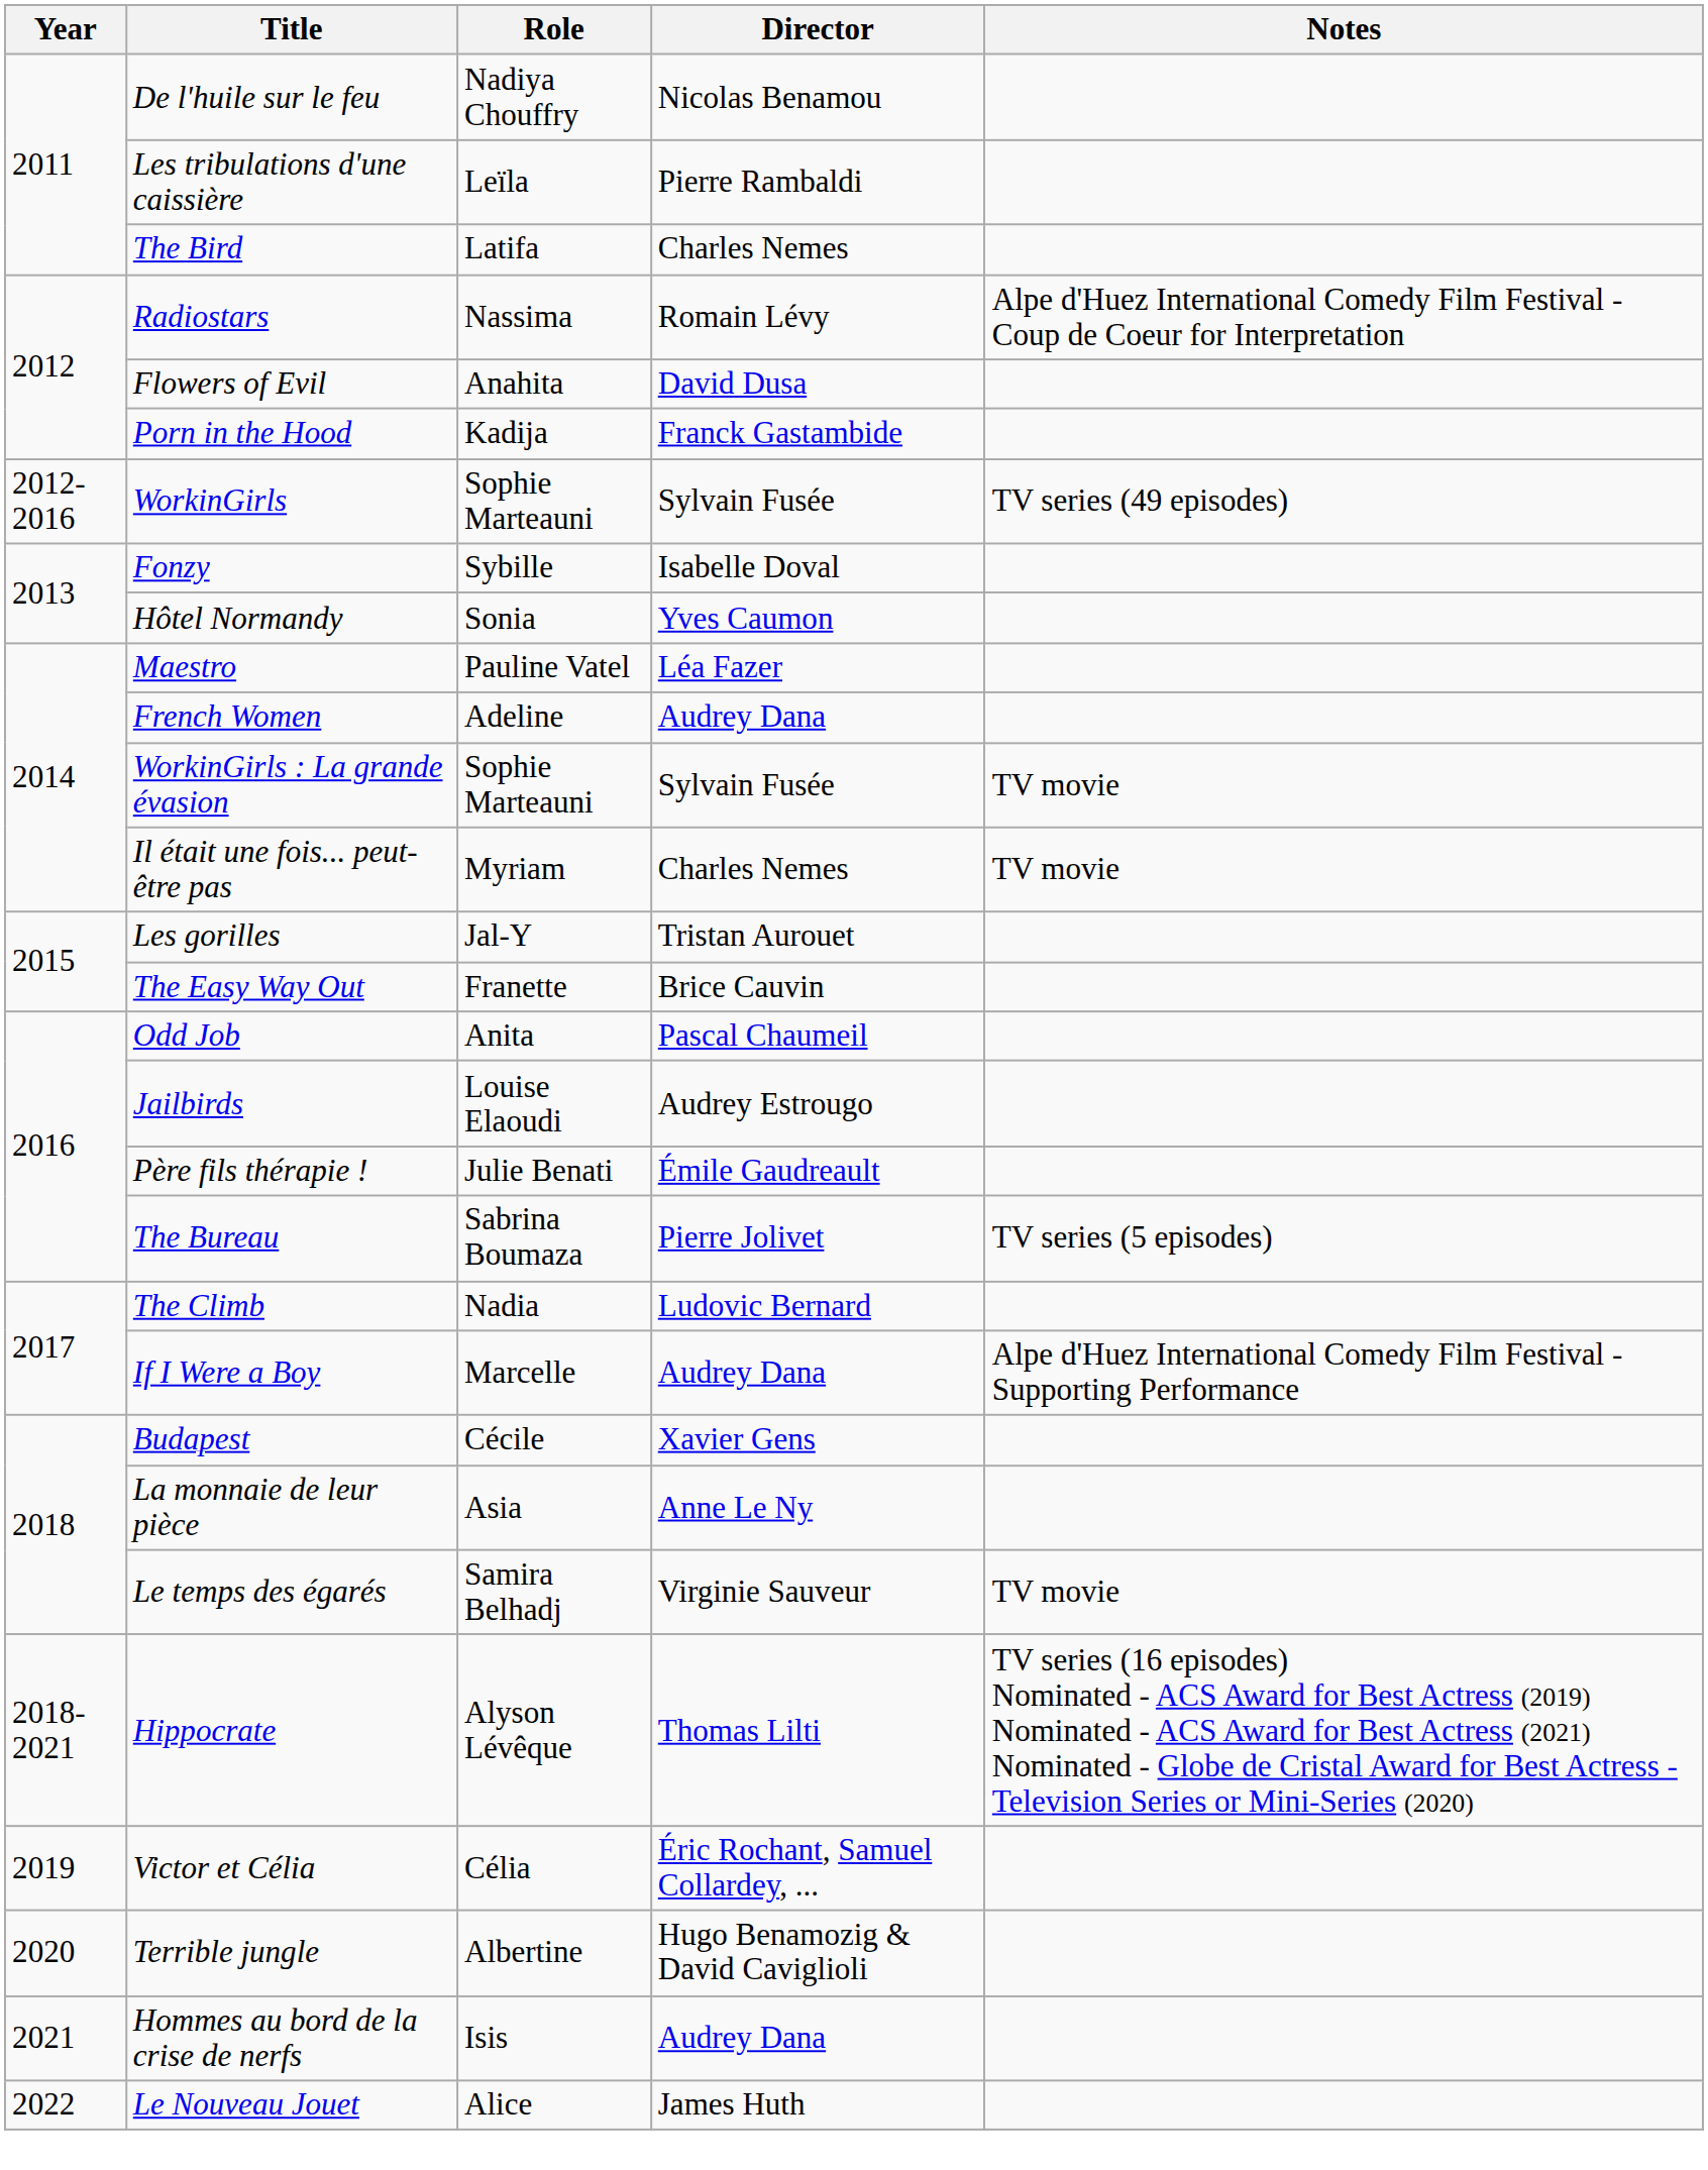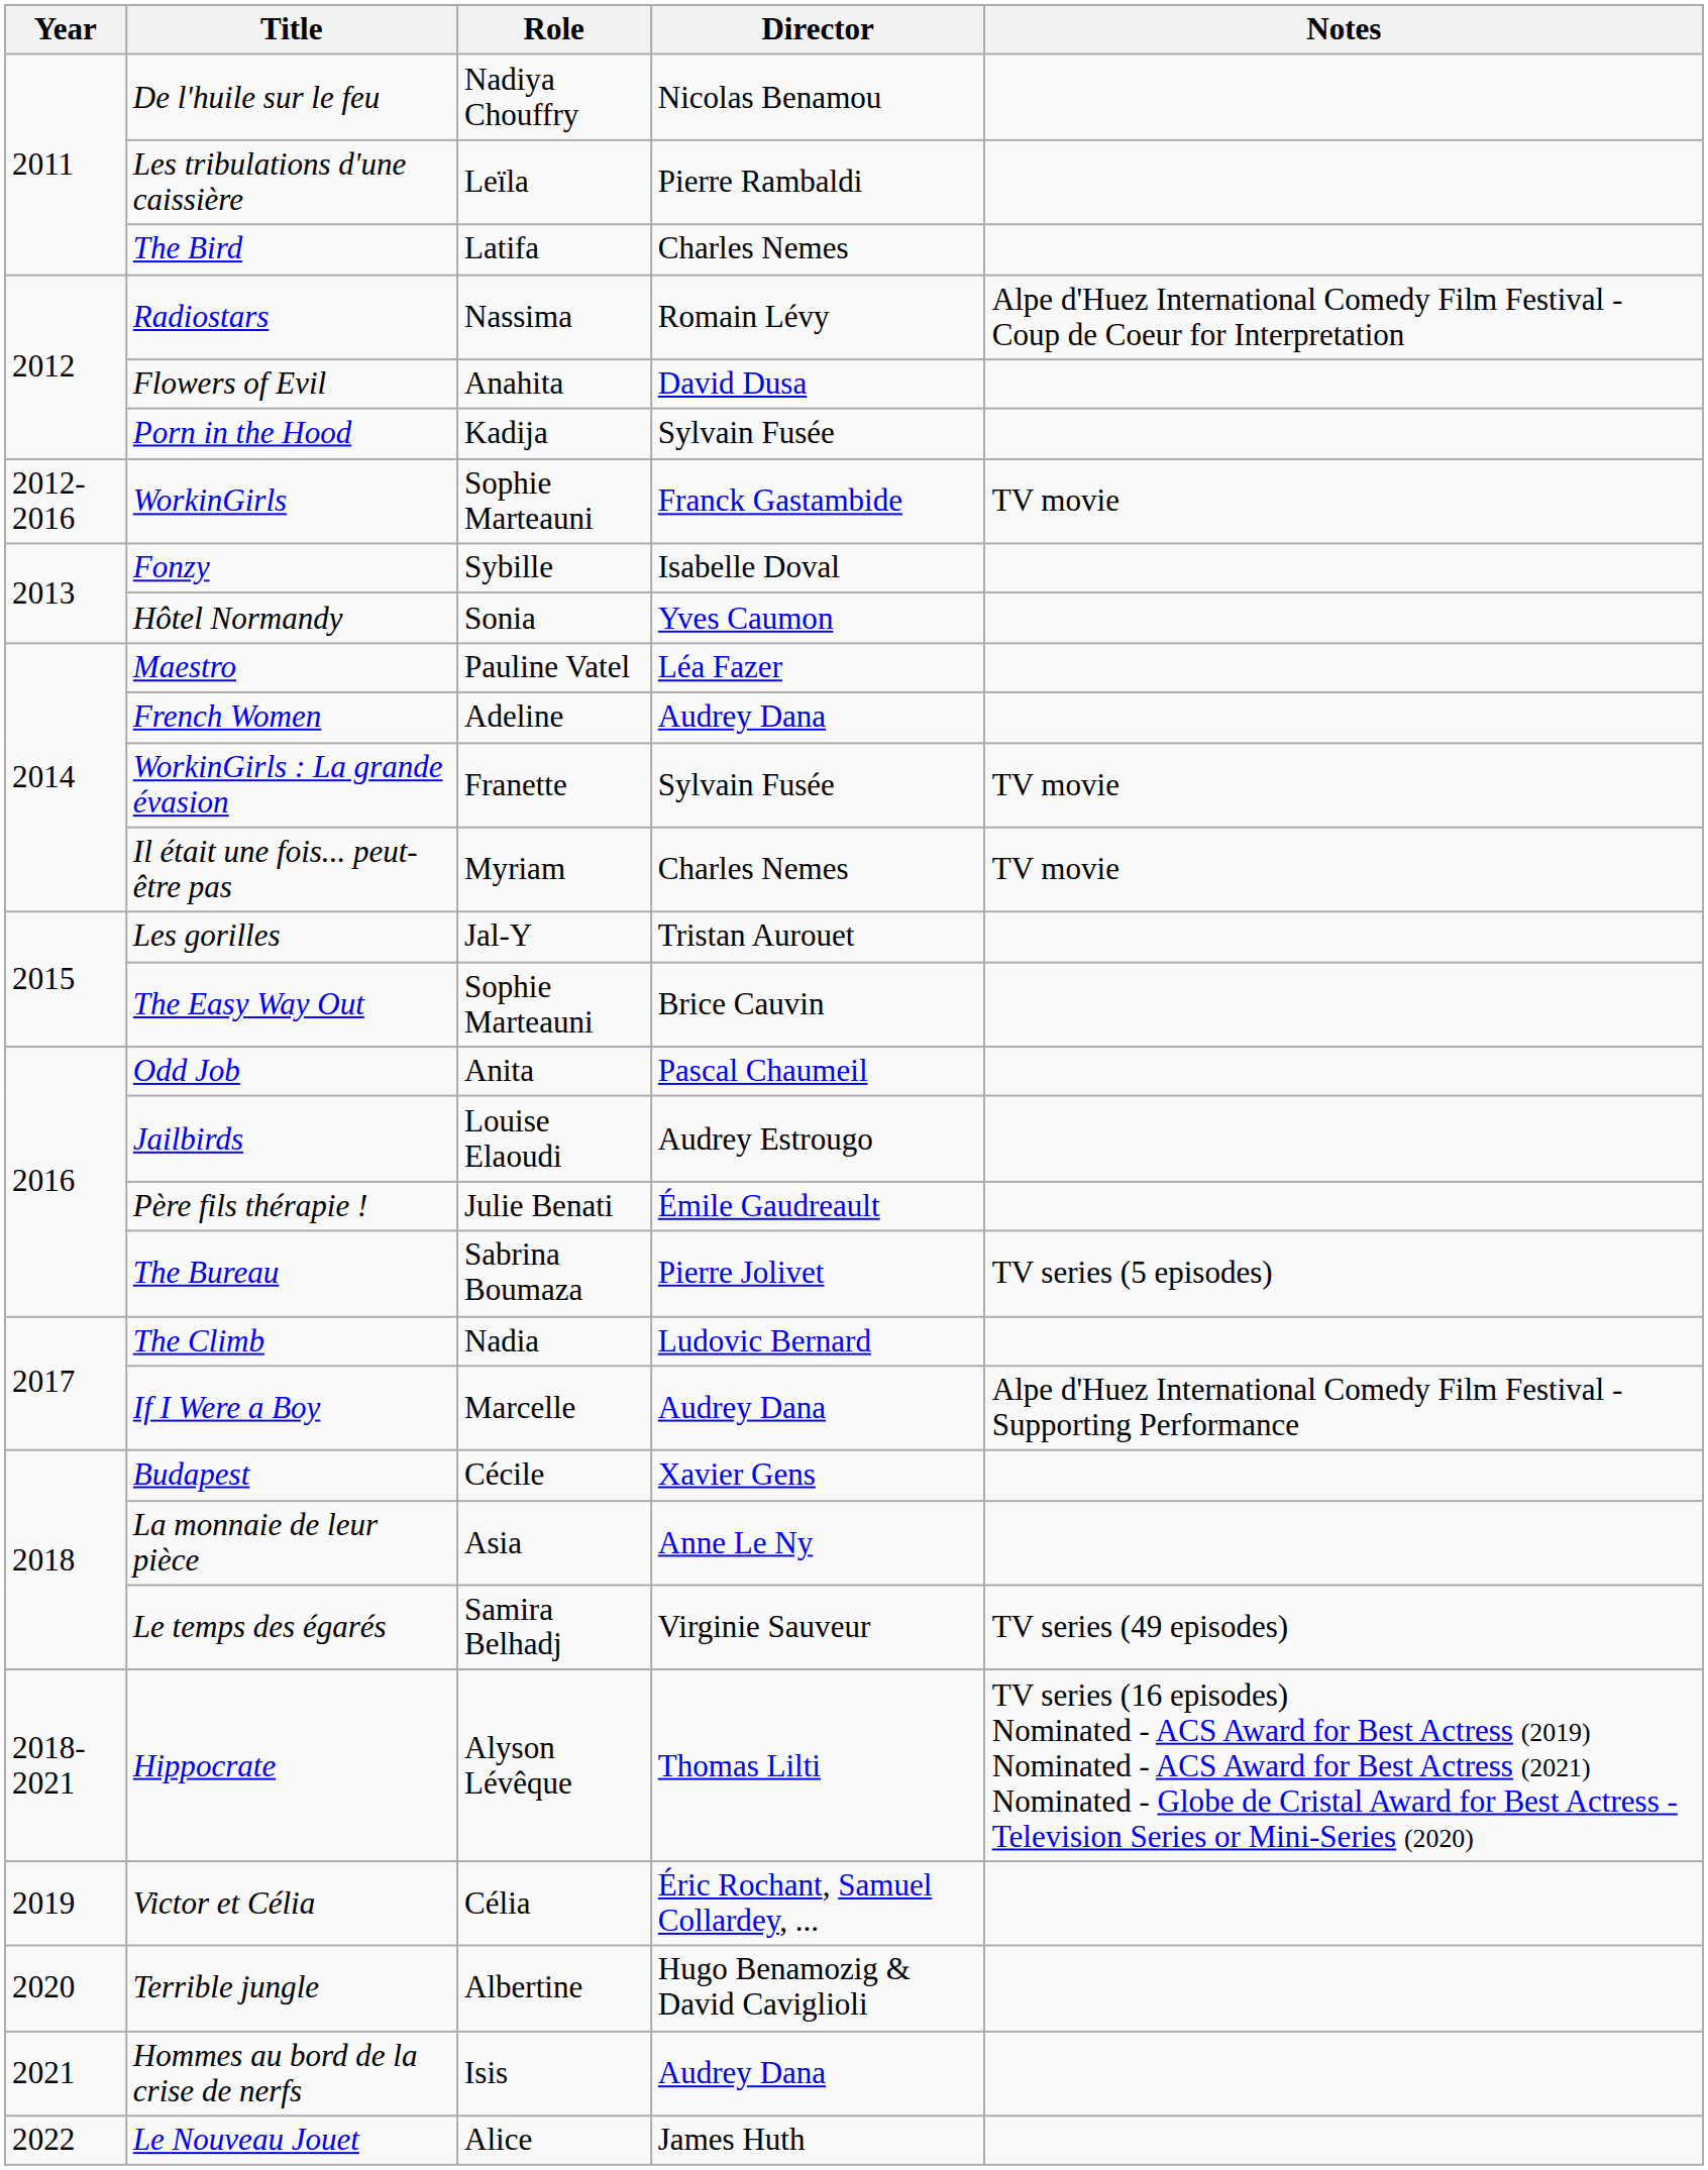Porn in the Hood | Director: Franck Gastambide -> Sylvain Fusée
WorkinGirls | Director: Sylvain Fusée -> Franck Gastambide
WorkinGirls | Notes: TV series (49 episodes) -> TV movie
WorkinGirls : La grande évasion | Role: Sophie Marteauni -> Franette
The Easy Way Out | Role: Franette -> Sophie Marteauni
Le temps des égarés | Notes: TV movie -> TV series (49 episodes)
